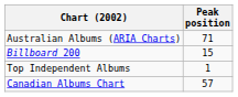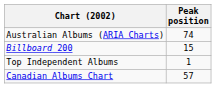Australian Albums (ARIA Charts) | Peak position: 71 -> 74
